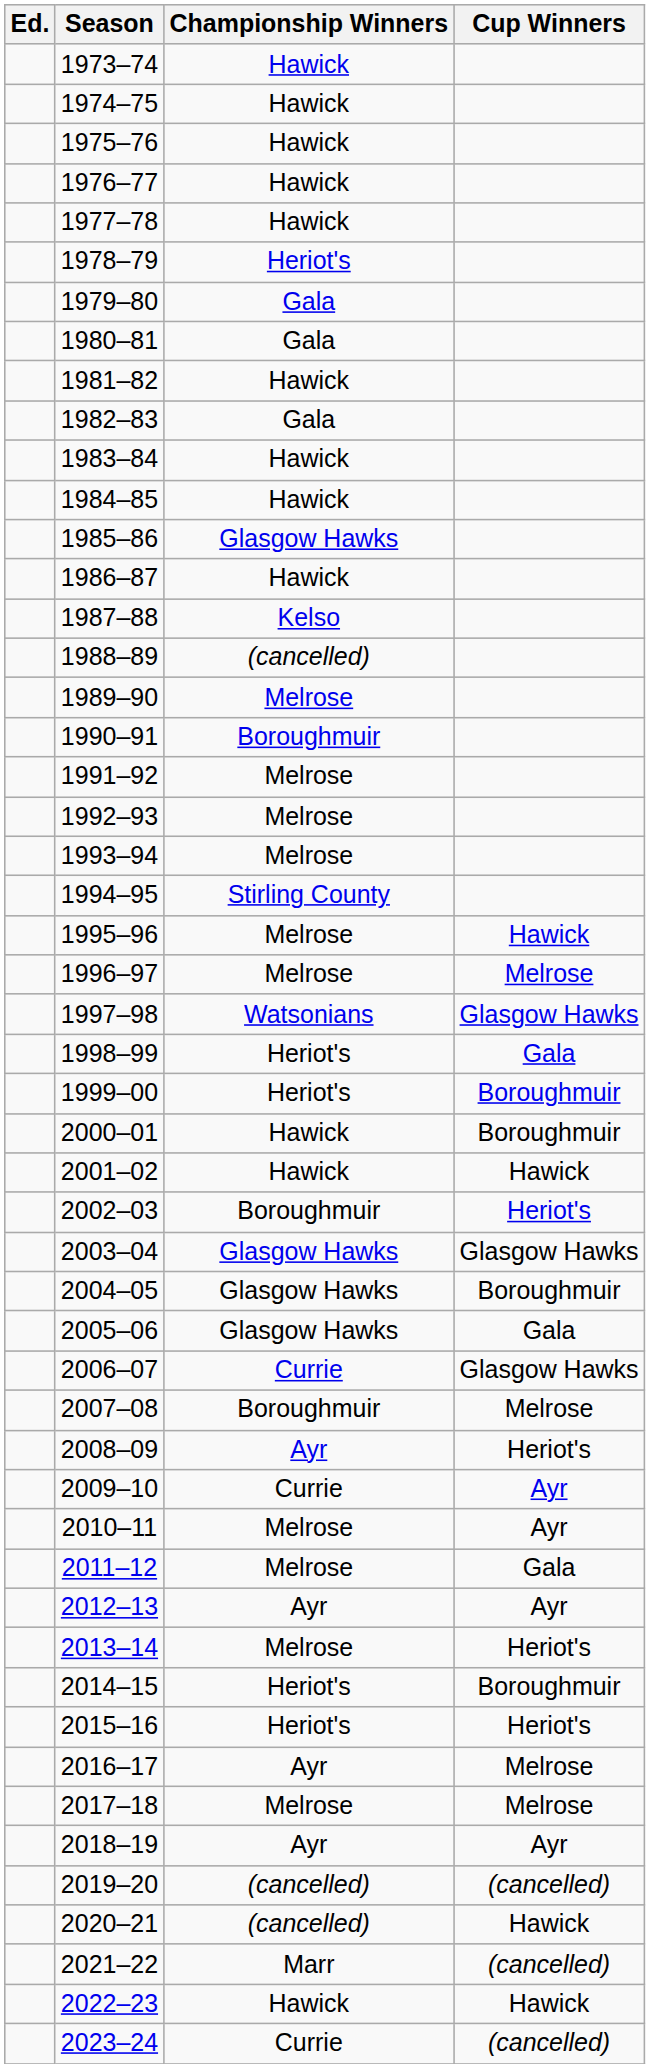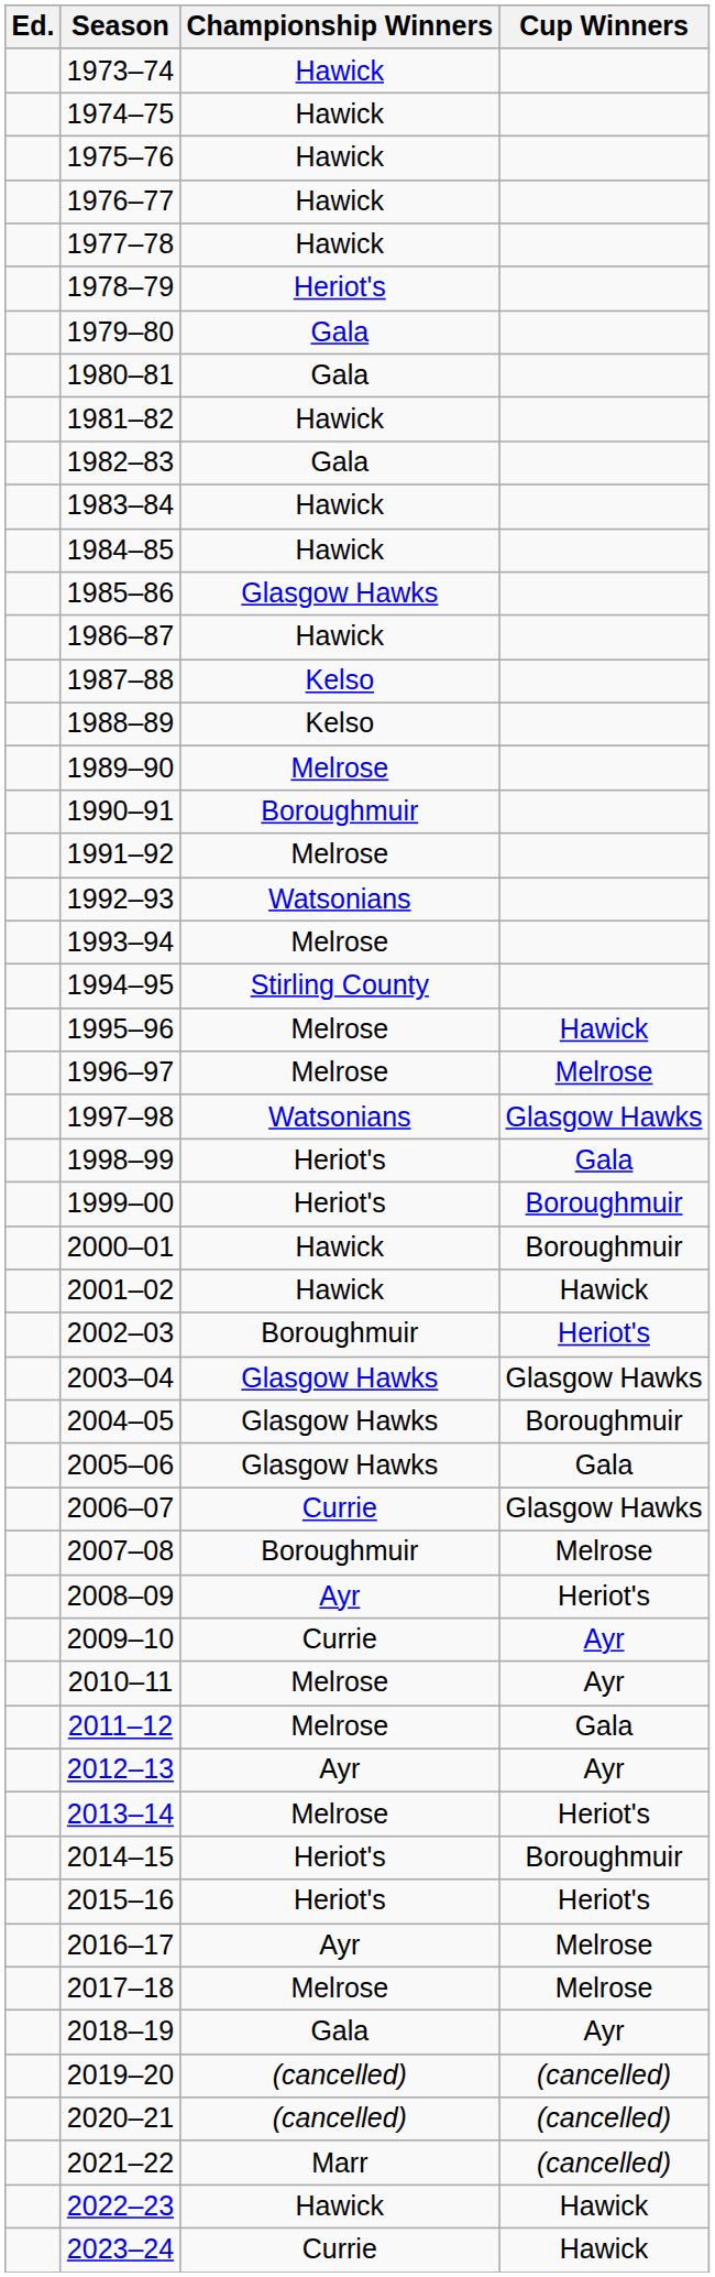1988–89 | Championship Winners: (cancelled) -> Kelso
1992–93 | Championship Winners: Melrose -> Watsonians
2018–19 | Championship Winners: Ayr -> Gala
2020–21 | Cup Winners: Hawick -> (cancelled)
2023–24 | Cup Winners: (cancelled) -> Hawick
